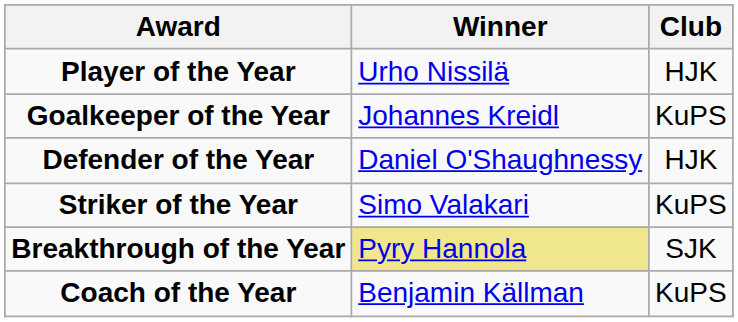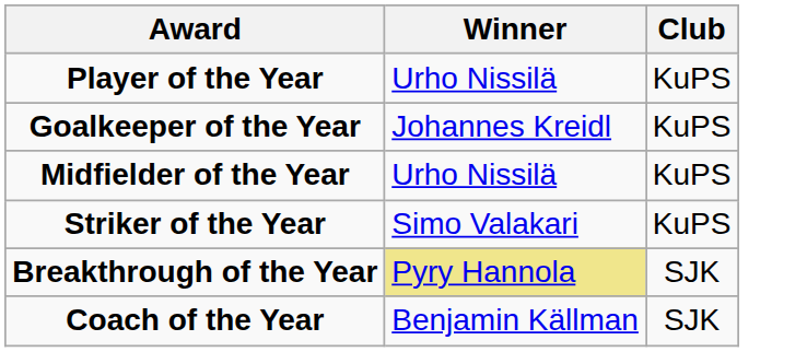Player of the Year | Club: HJK -> KuPS
- row: Defender of the Year | Daniel O'Shaughnessy | HJK
+ row: Midfielder of the Year | Urho Nissilä | KuPS
Coach of the Year | Club: KuPS -> SJK
